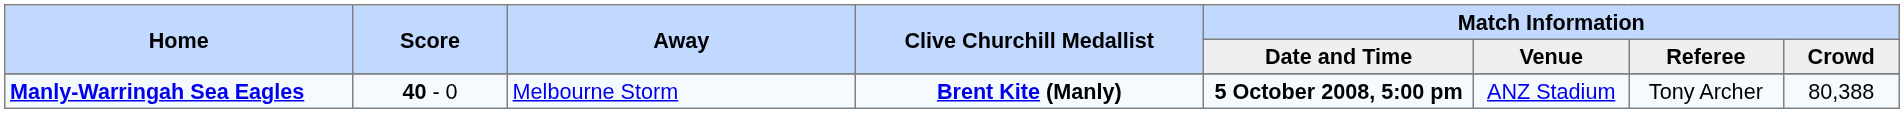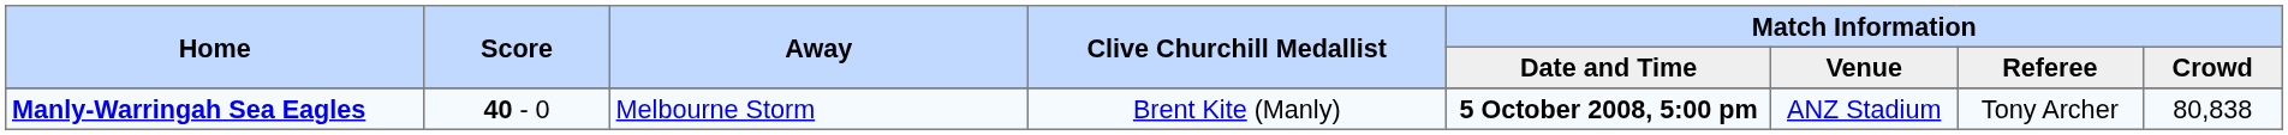Manly-Warringah Sea Eagles | Clive Churchill Medallist: bold -> normal
Manly-Warringah Sea Eagles | Match Information / Crowd: 80,388 -> 80,838
